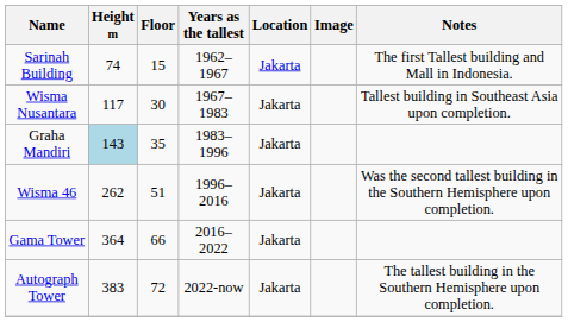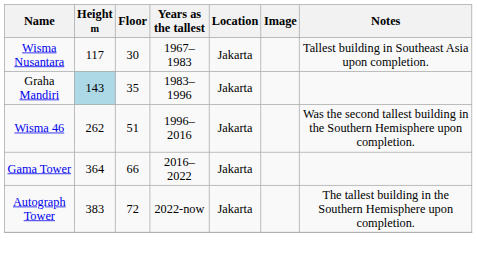- row: Sarinah Building | 74 | 15 | 1962–1967 | Jakarta | The first Tallest building and Mall in Indonesia.
